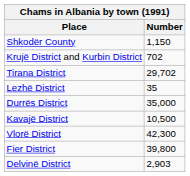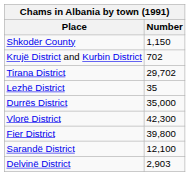- row: Kavajë District | 10,500
+ row: Sarandë District | 12,100
